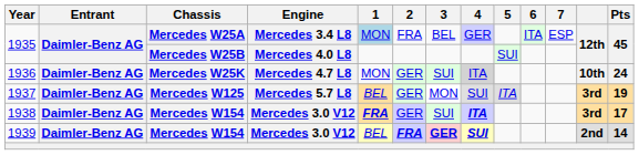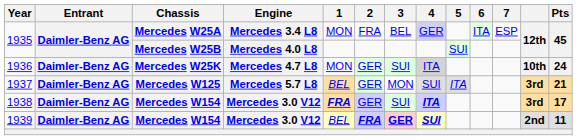1935 / Mercedes W25A | 1: lightblue background -> no background
1937 | Pts: 19 -> 21
1939 | Pts: 14 -> 11
